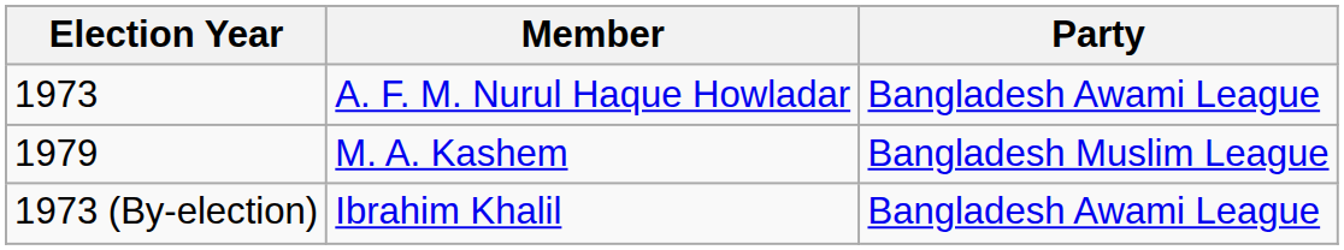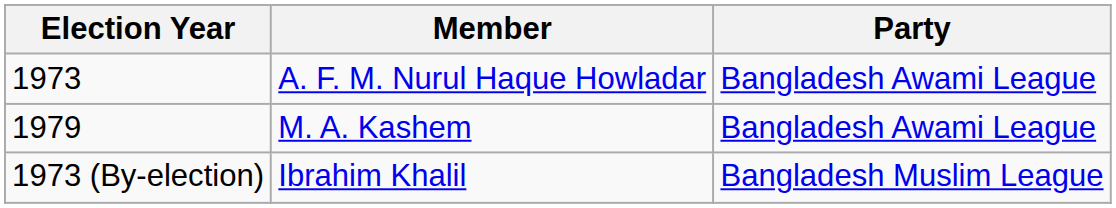M. A. Kashem | Party: Bangladesh Muslim League -> Bangladesh Awami League
Ibrahim Khalil | Party: Bangladesh Awami League -> Bangladesh Muslim League
